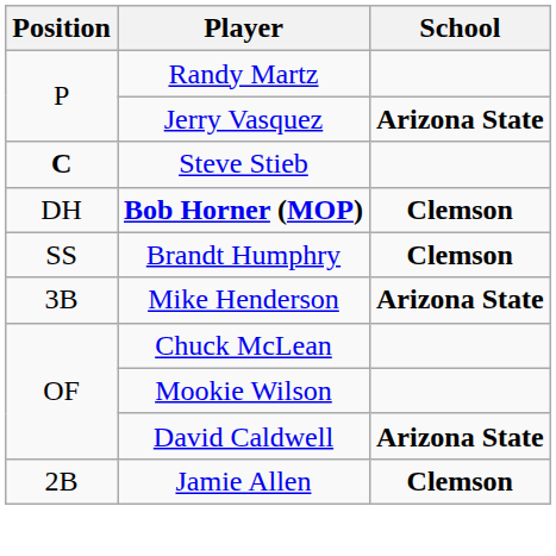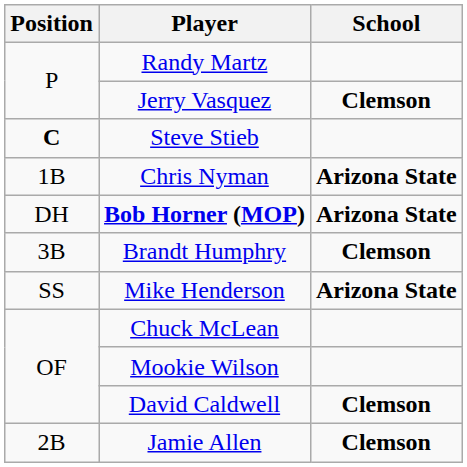Jerry Vasquez | School: Arizona State -> Clemson
+ row: 1B | Chris Nyman | Arizona State
Bob Horner (MOP) | School: Clemson -> Arizona State
Brandt Humphry | Position: SS -> 3B
Mike Henderson | Position: 3B -> SS
David Caldwell | School: Arizona State -> Clemson
